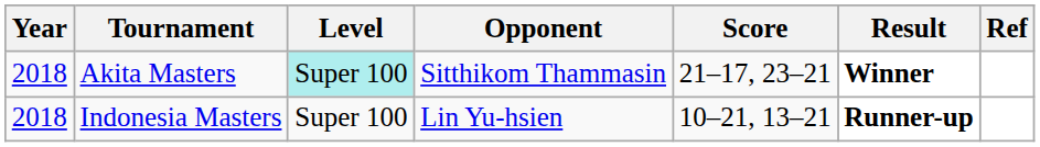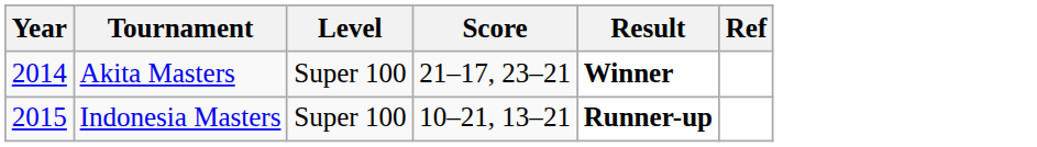- column: Opponent | Sitthikom Thammasin | Lin Yu-hsien
Akita Masters | Year: 2018 -> 2014
Akita Masters | Level: paleturquoise background -> no background
Indonesia Masters | Year: 2018 -> 2015
